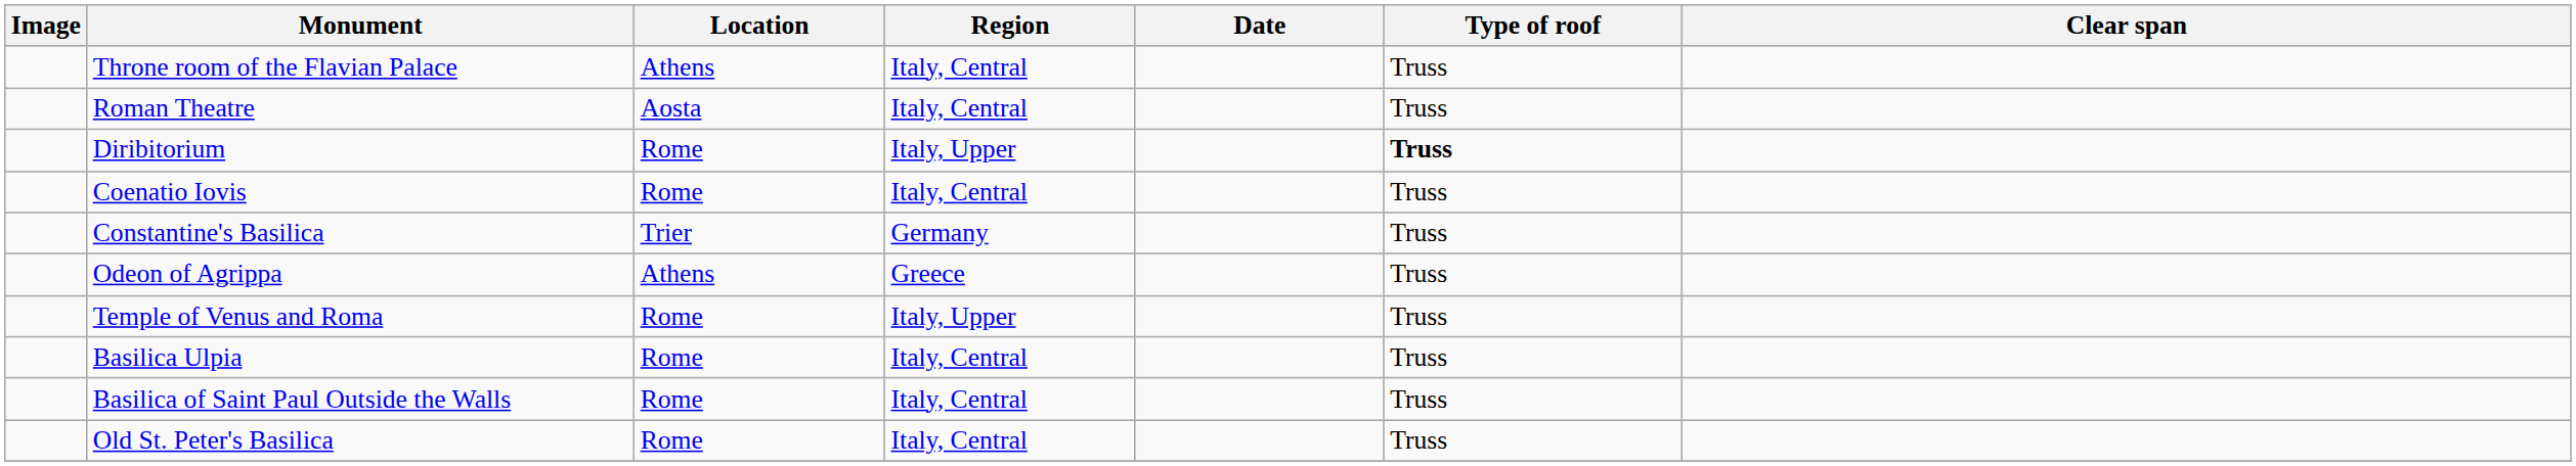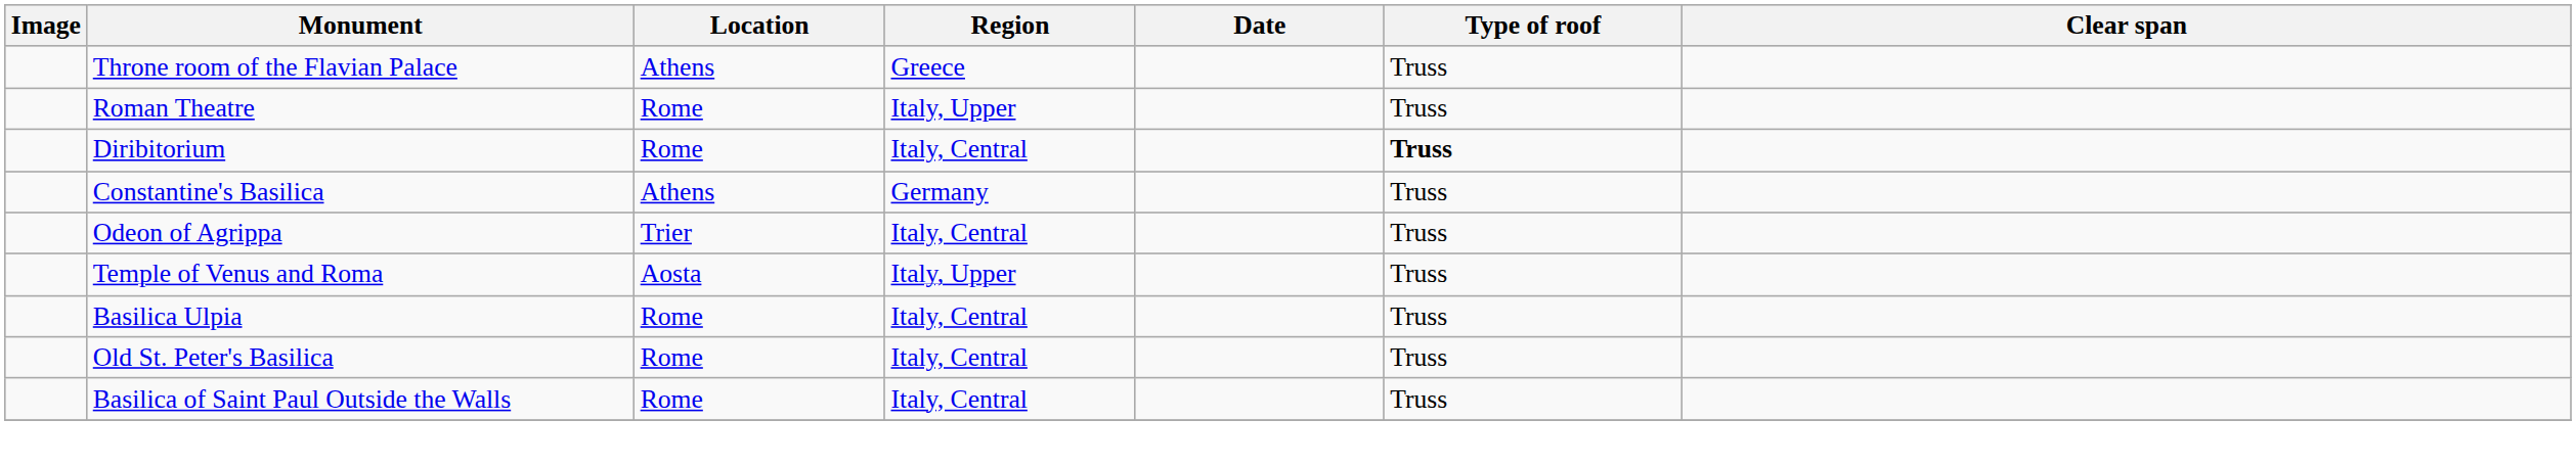Throne room of the Flavian Palace | Region: Italy, Central -> Greece
Roman Theatre | Location: Aosta -> Rome
Roman Theatre | Region: Italy, Central -> Italy, Upper
Diribitorium | Region: Italy, Upper -> Italy, Central
- row: Coenatio Iovis | Rome | Italy, Central | Truss
Constantine's Basilica | Location: Trier -> Athens
Odeon of Agrippa | Location: Athens -> Trier
Odeon of Agrippa | Region: Greece -> Italy, Central
Temple of Venus and Roma | Location: Rome -> Aosta
rows swapped: Basilica of Saint Paul Outside the Walls <-> Old St. Peter's Basilica
